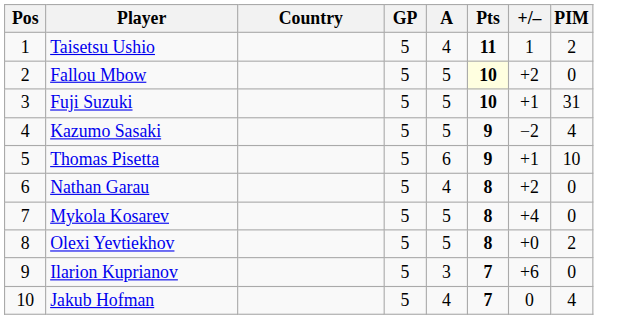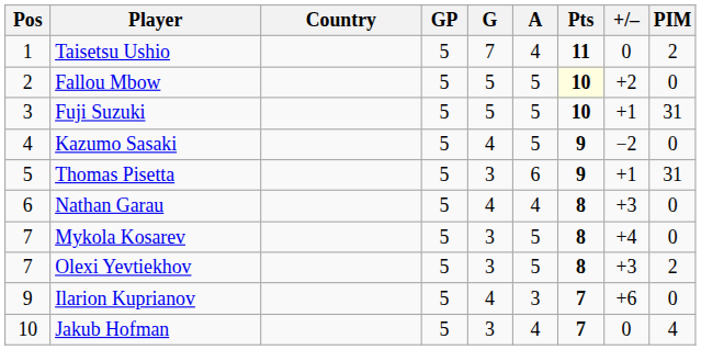+ column: G | 7 | 5 | 5 | 4 | 3 | 4 | 3 | 3 | 4 | 3
Taisetsu Ushio | +/–: 1 -> 0
Kazumo Sasaki | PIM: 4 -> 0
Thomas Pisetta | PIM: 10 -> 31
Nathan Garau | +/–: +2 -> +3
Olexi Yevtiekhov | Pos: 8 -> 7
Olexi Yevtiekhov | +/–: +0 -> +3
